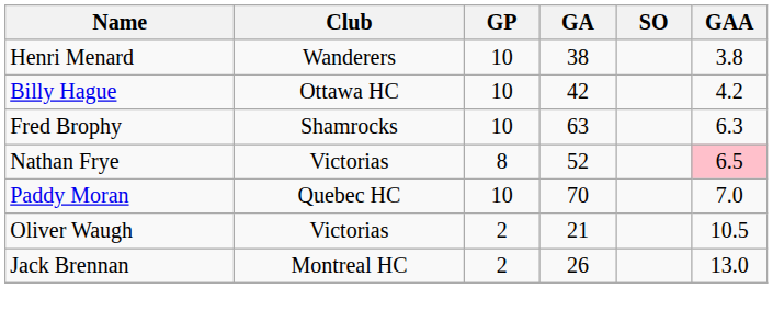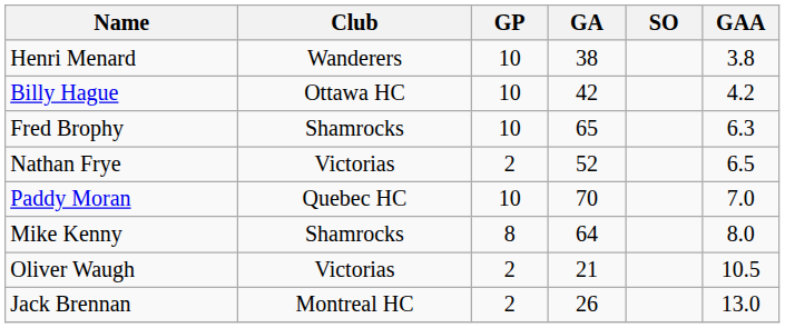Fred Brophy | GA: 63 -> 65
Nathan Frye | GP: 8 -> 2
Nathan Frye | GAA: pink background -> no background
+ row: Mike Kenny | Shamrocks | 8 | 64 | 8.0
